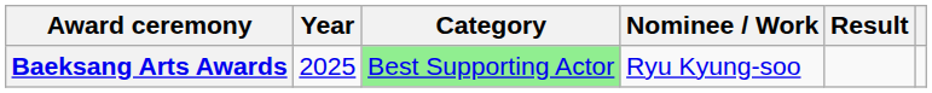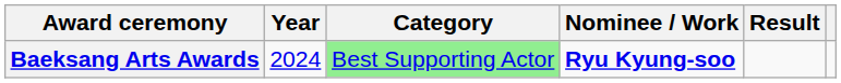Baeksang Arts Awards | Year: 2025 -> 2024
Baeksang Arts Awards | Nominee / Work: normal -> bold
